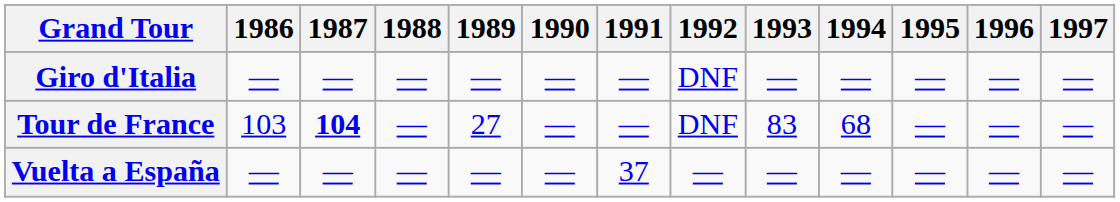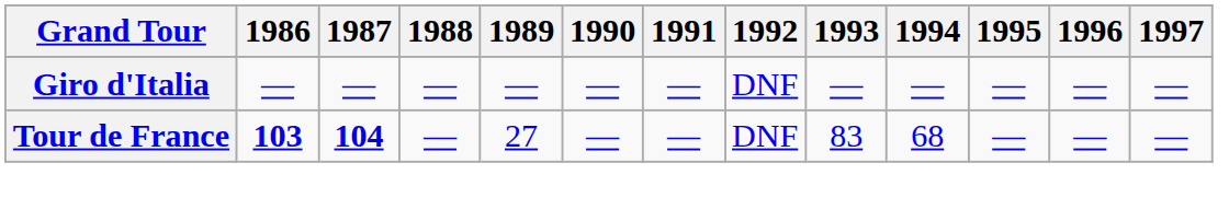Tour de France | 1986: normal -> bold
- row: Vuelta a España | — | — | — | — | — | 37 | — | — | — | — | — | —
